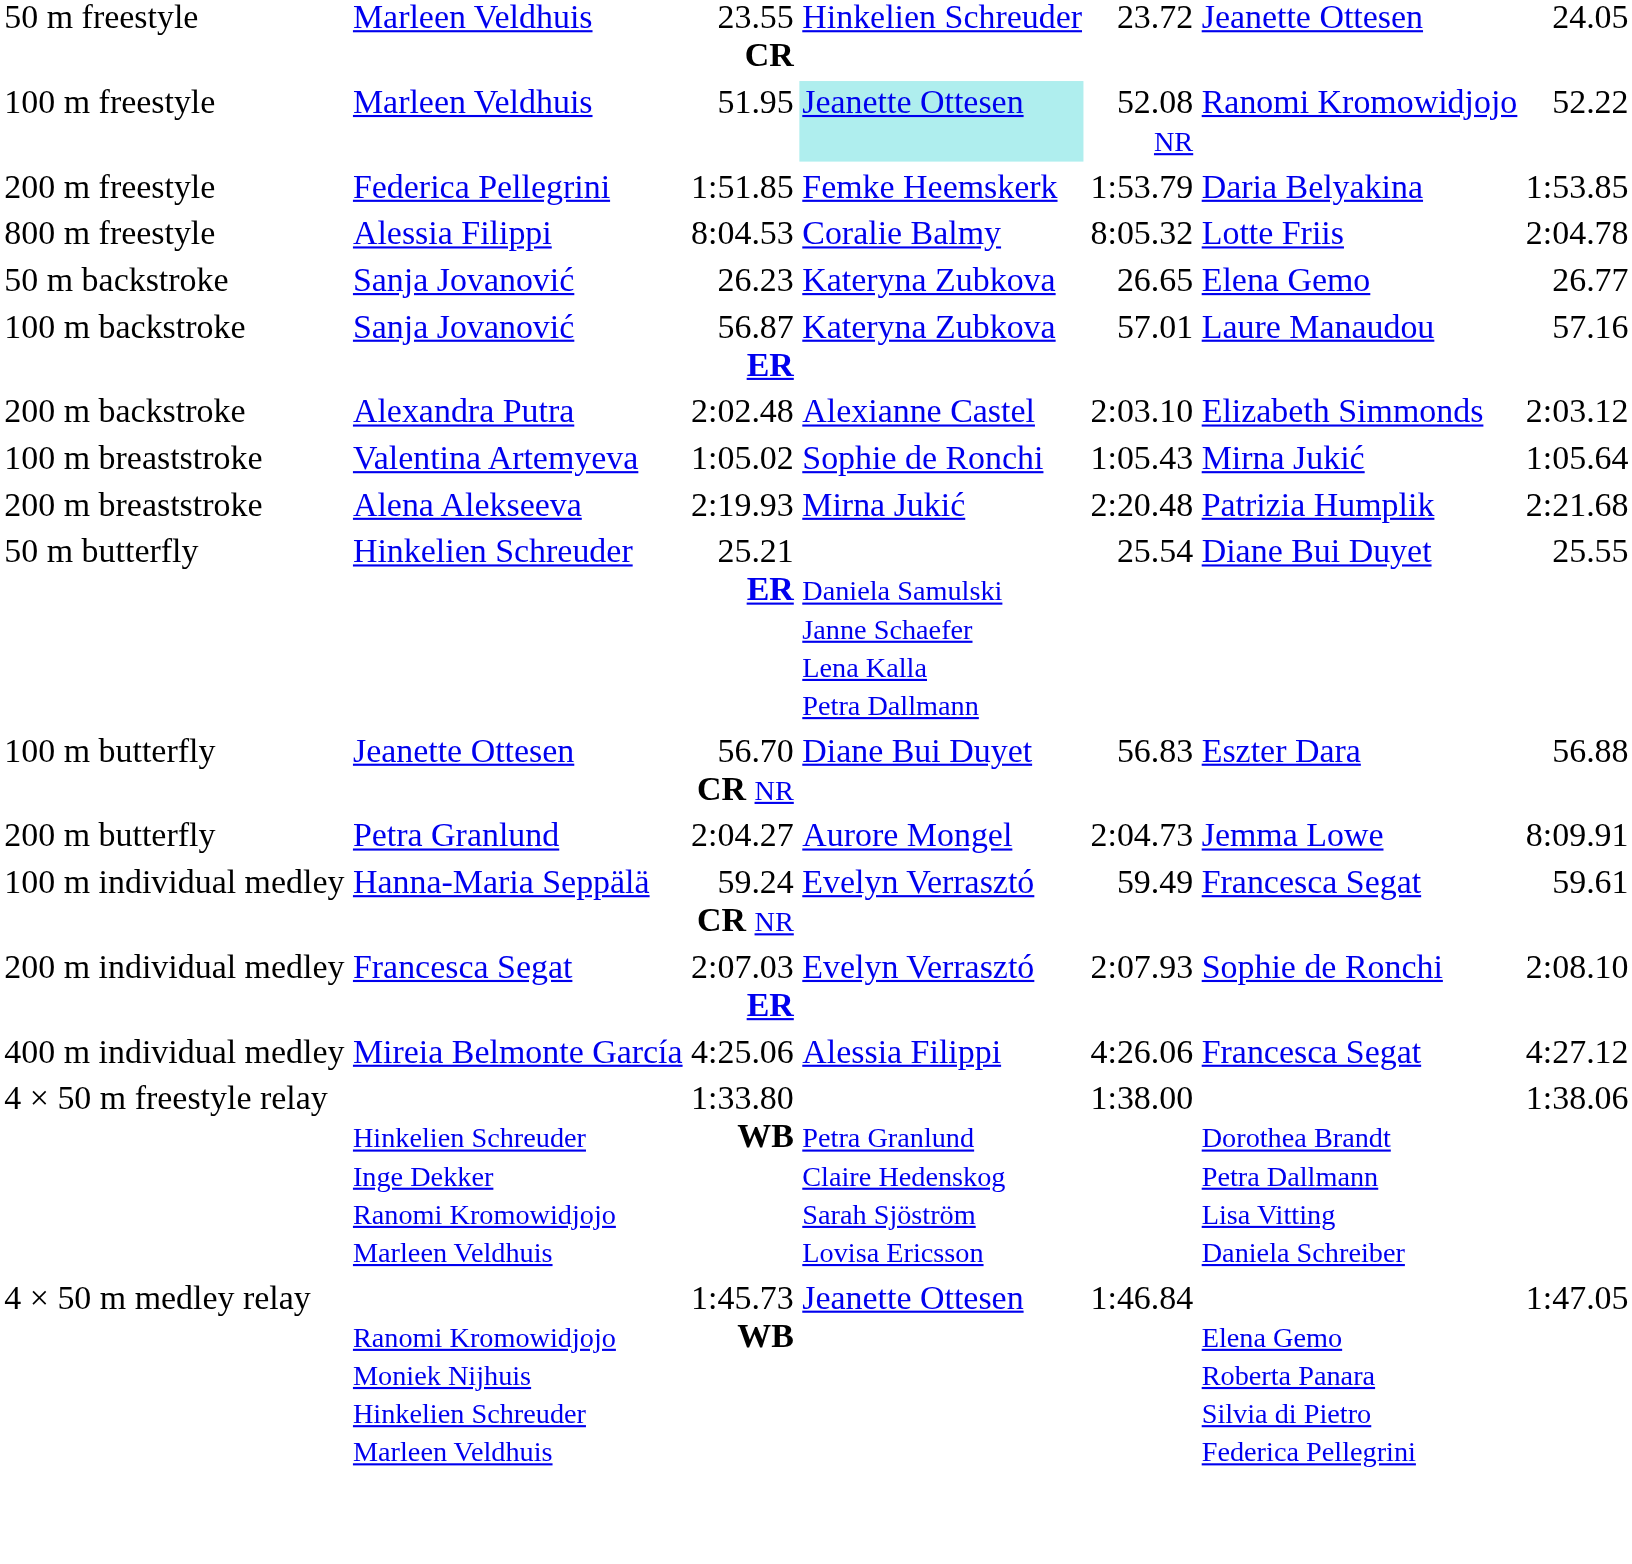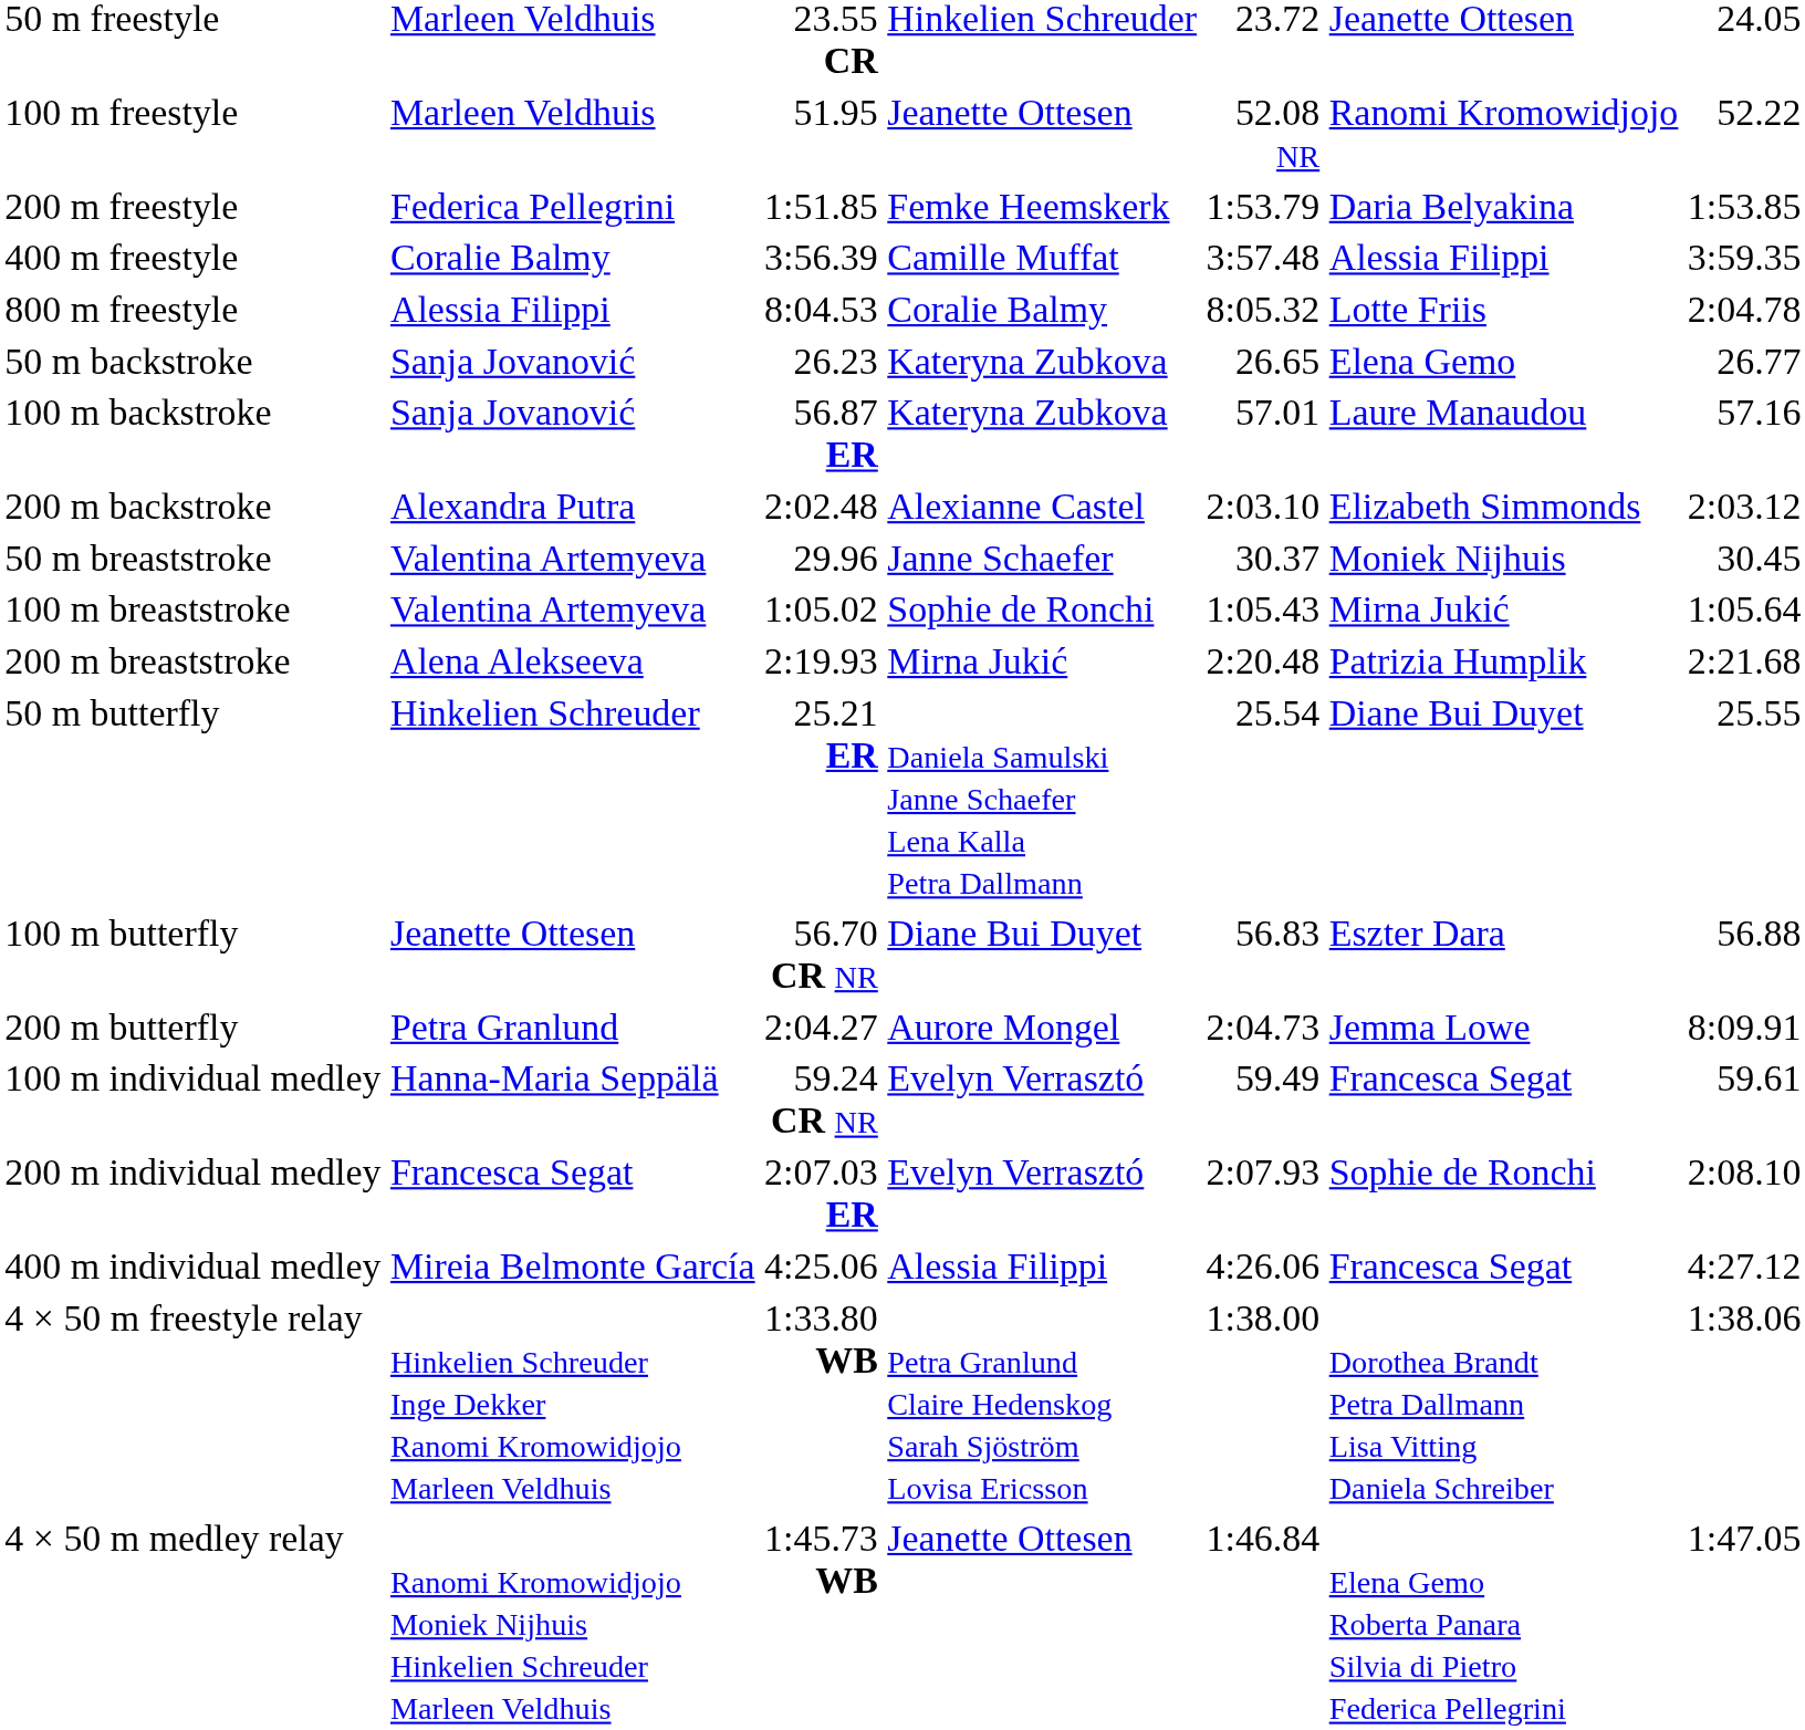100 m freestyle | column 4: paleturquoise background -> no background
+ row: 400 m freestyle | Coralie Balmy | 3:56.39 | Camille Muffat | 3:57.48 | Alessia Filippi | 3:59.35
+ row: 50 m breaststroke | Valentina Artemyeva | 29.96 | Janne Schaefer | 30.37 | Moniek Nijhuis | 30.45
